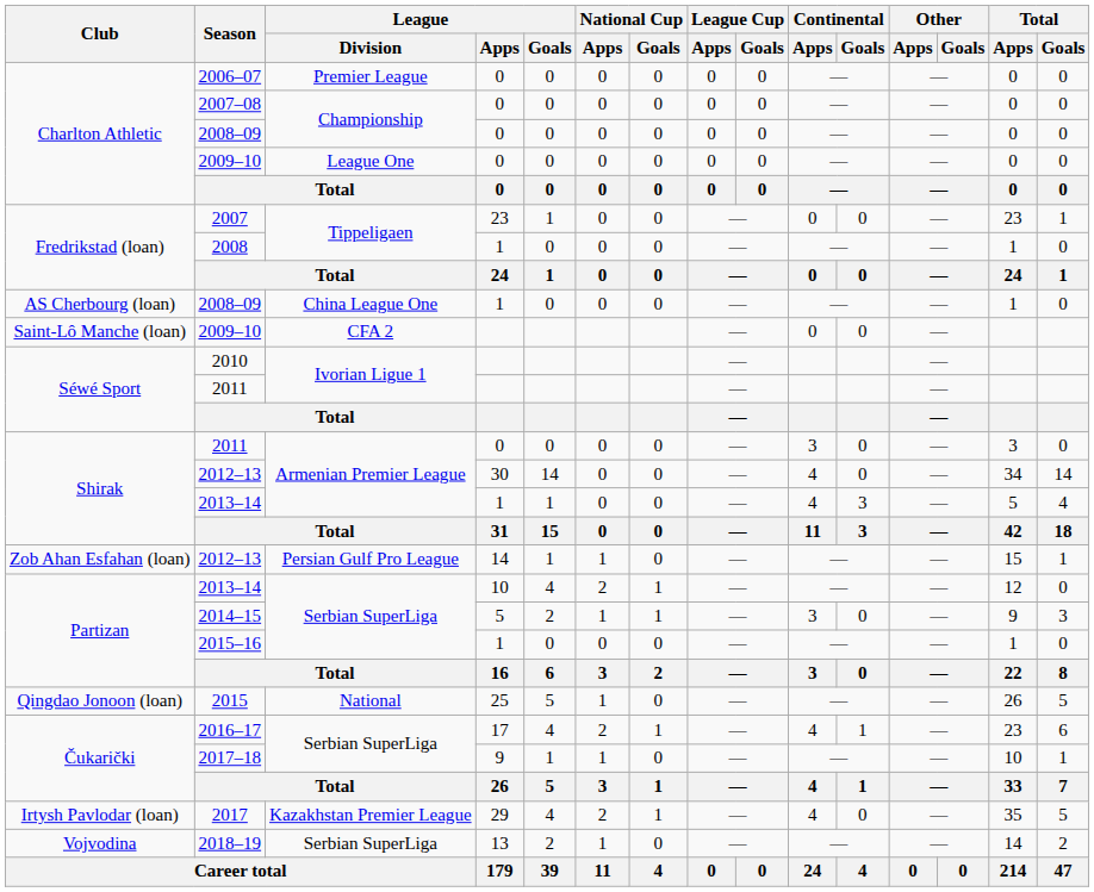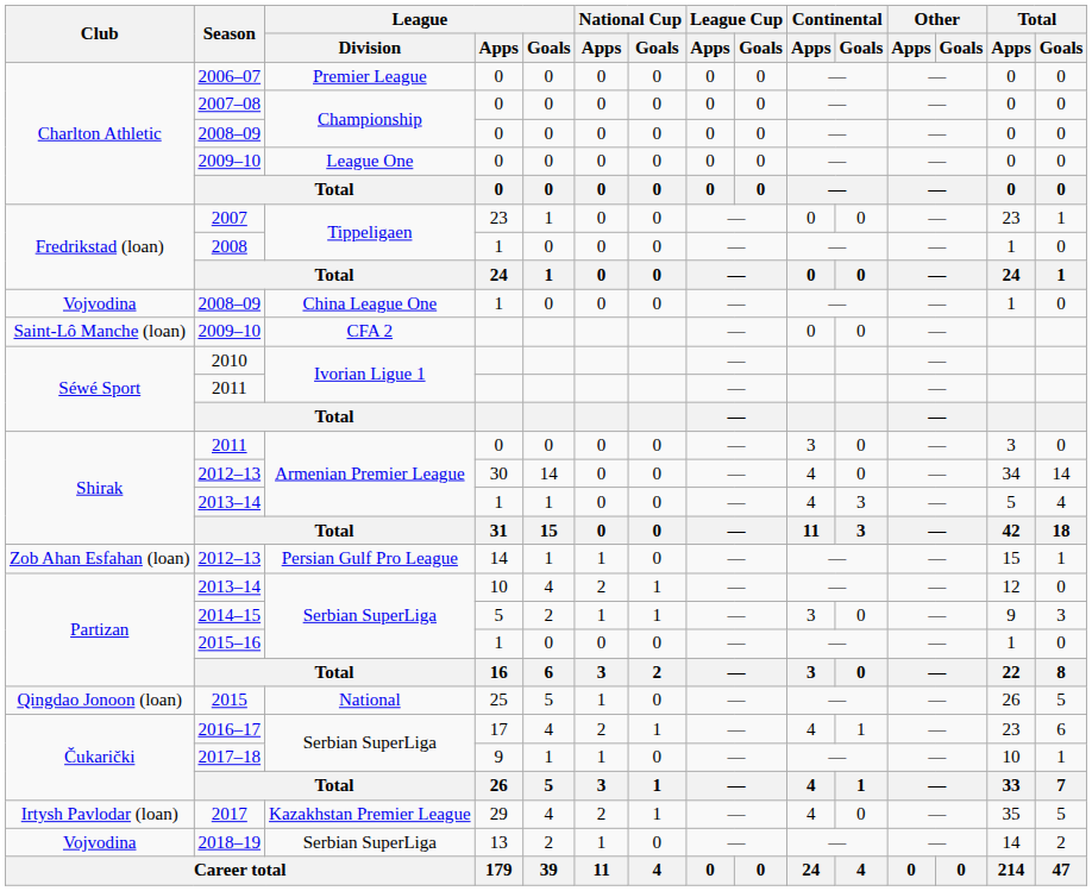2008–09 / 1 | Club: AS Cherbourg (loan) -> Vojvodina
